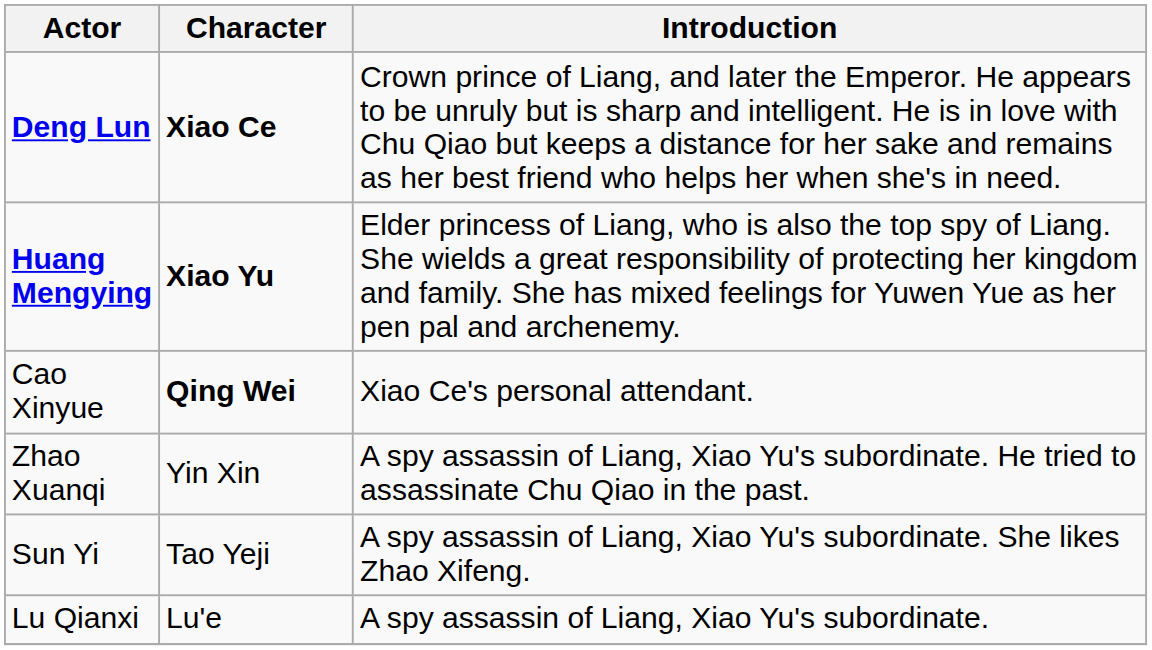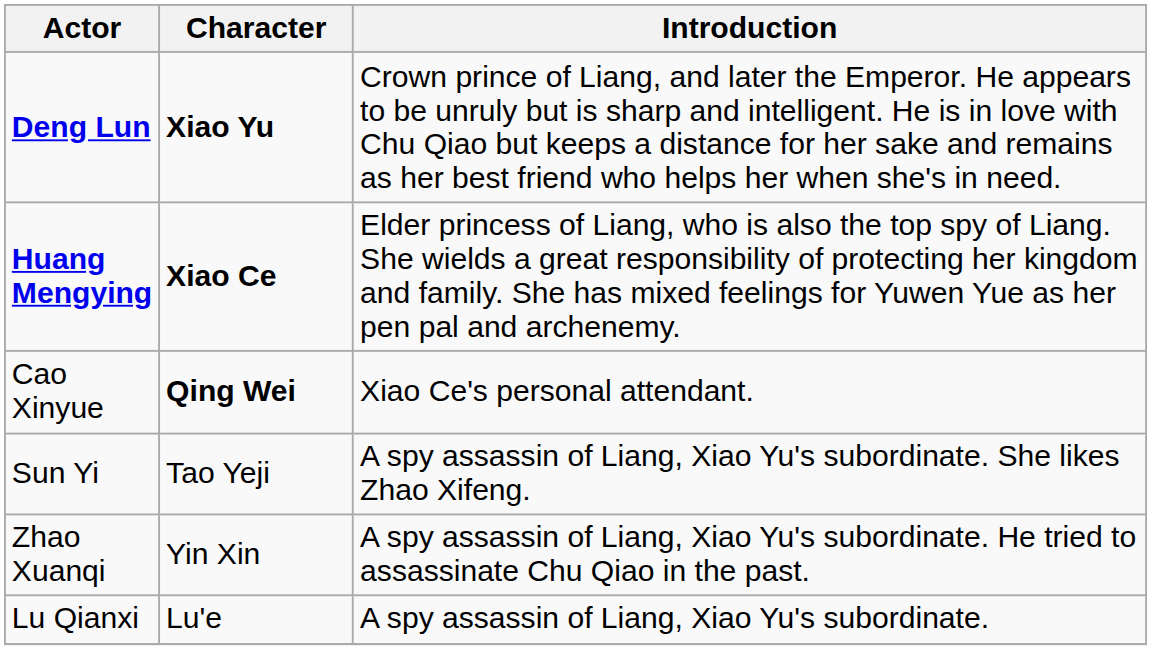Deng Lun | Character: Xiao Ce -> Xiao Yu
Huang Mengying | Character: Xiao Yu -> Xiao Ce
rows swapped: Zhao Xuanqi <-> Sun Yi
